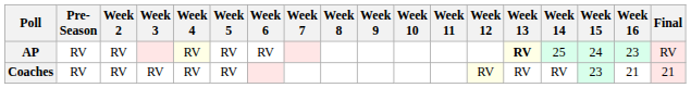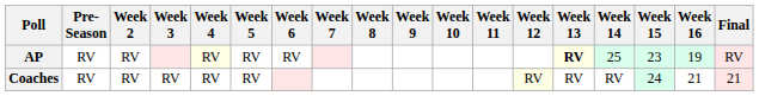AP | Week 15: 24 -> 23
AP | Week 16: 23 -> 19
Coaches | Week 15: 23 -> 24
